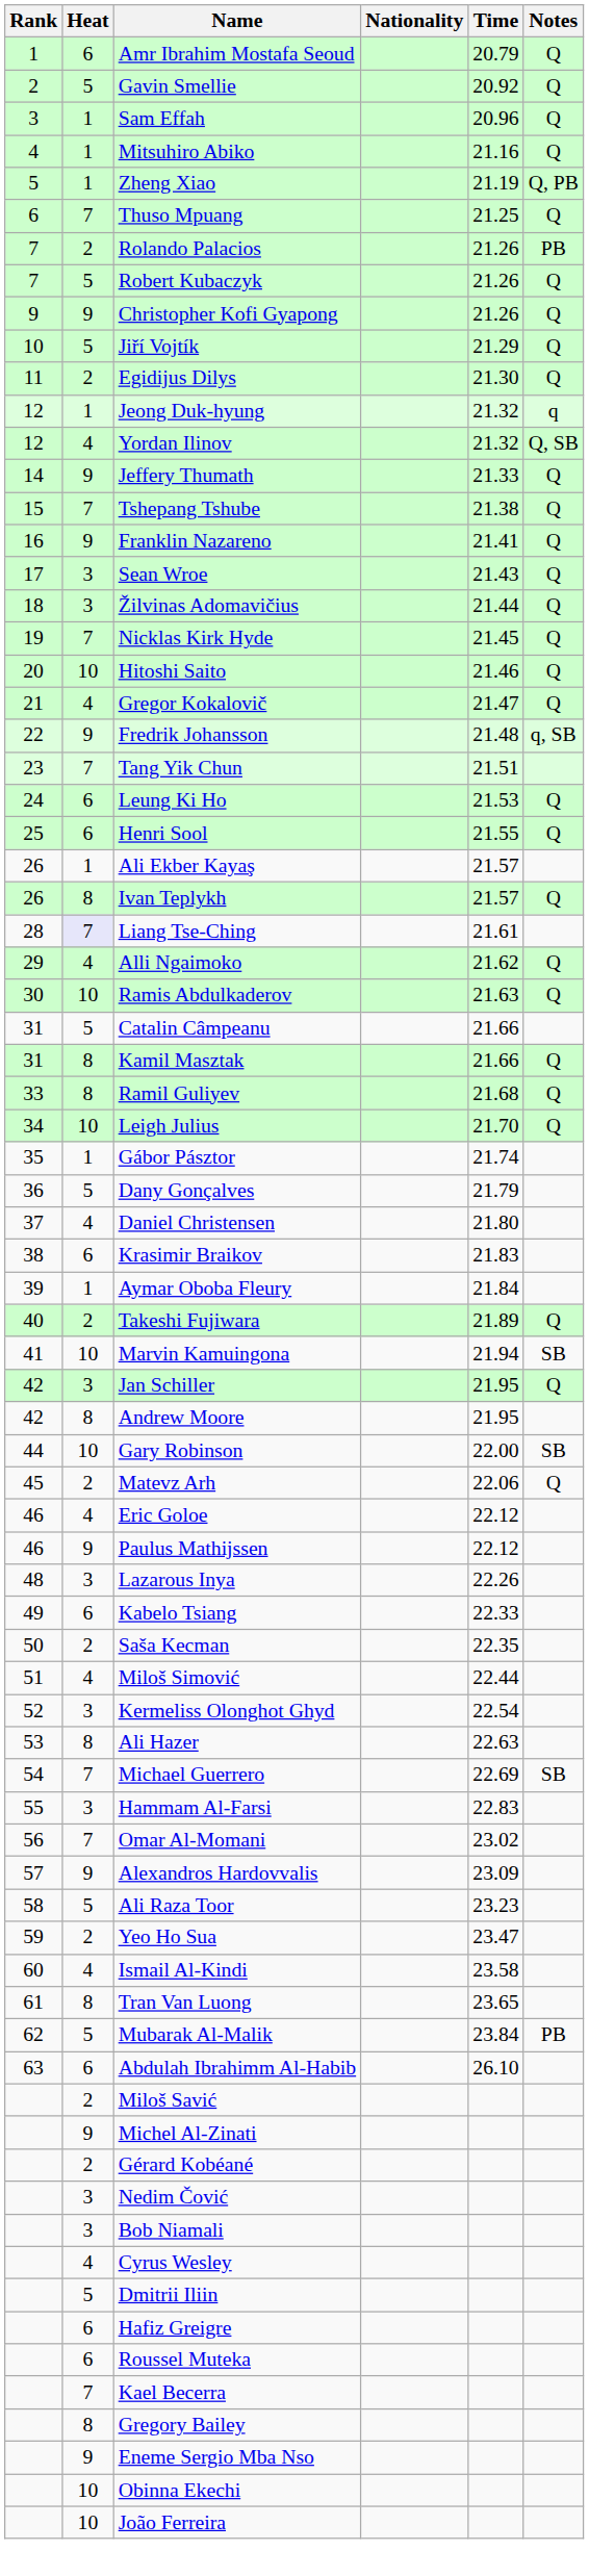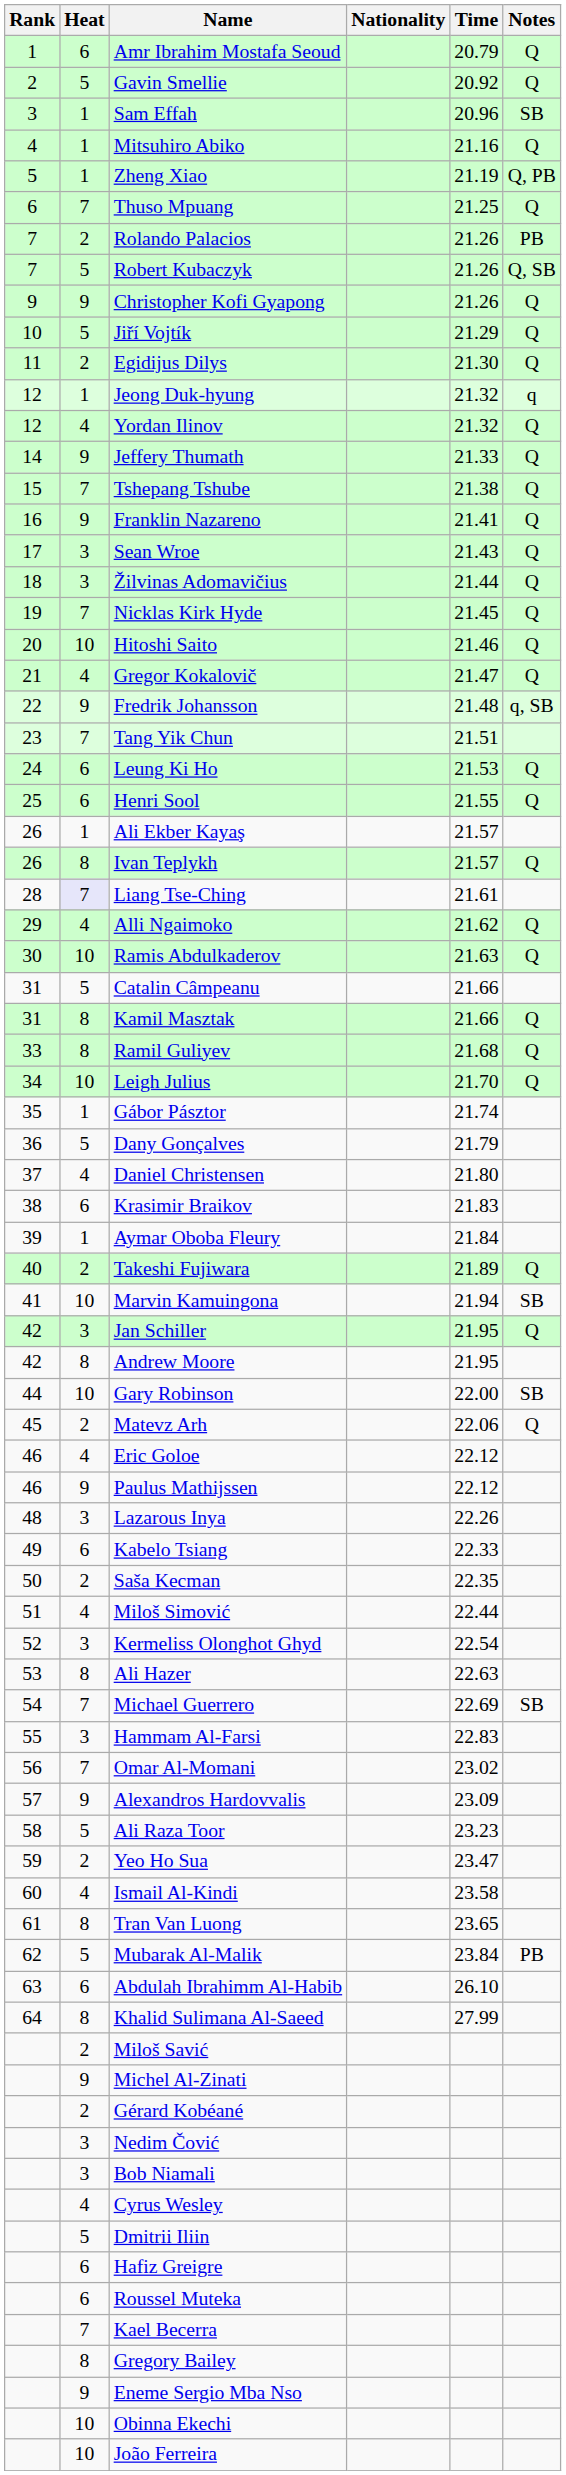Sam Effah | Notes: Q -> SB
Robert Kubaczyk | Notes: Q -> Q, SB
Yordan Ilinov | Notes: Q, SB -> Q
+ row: 64 | 8 | Khalid Sulimana Al-Saeed | 27.99
